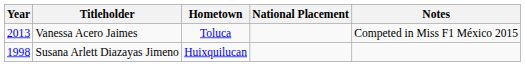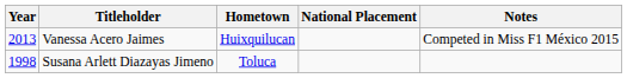Vanessa Acero Jaimes | Hometown: Toluca -> Huixquilucan
Susana Arlett Diazayas Jimeno | Hometown: Huixquilucan -> Toluca
